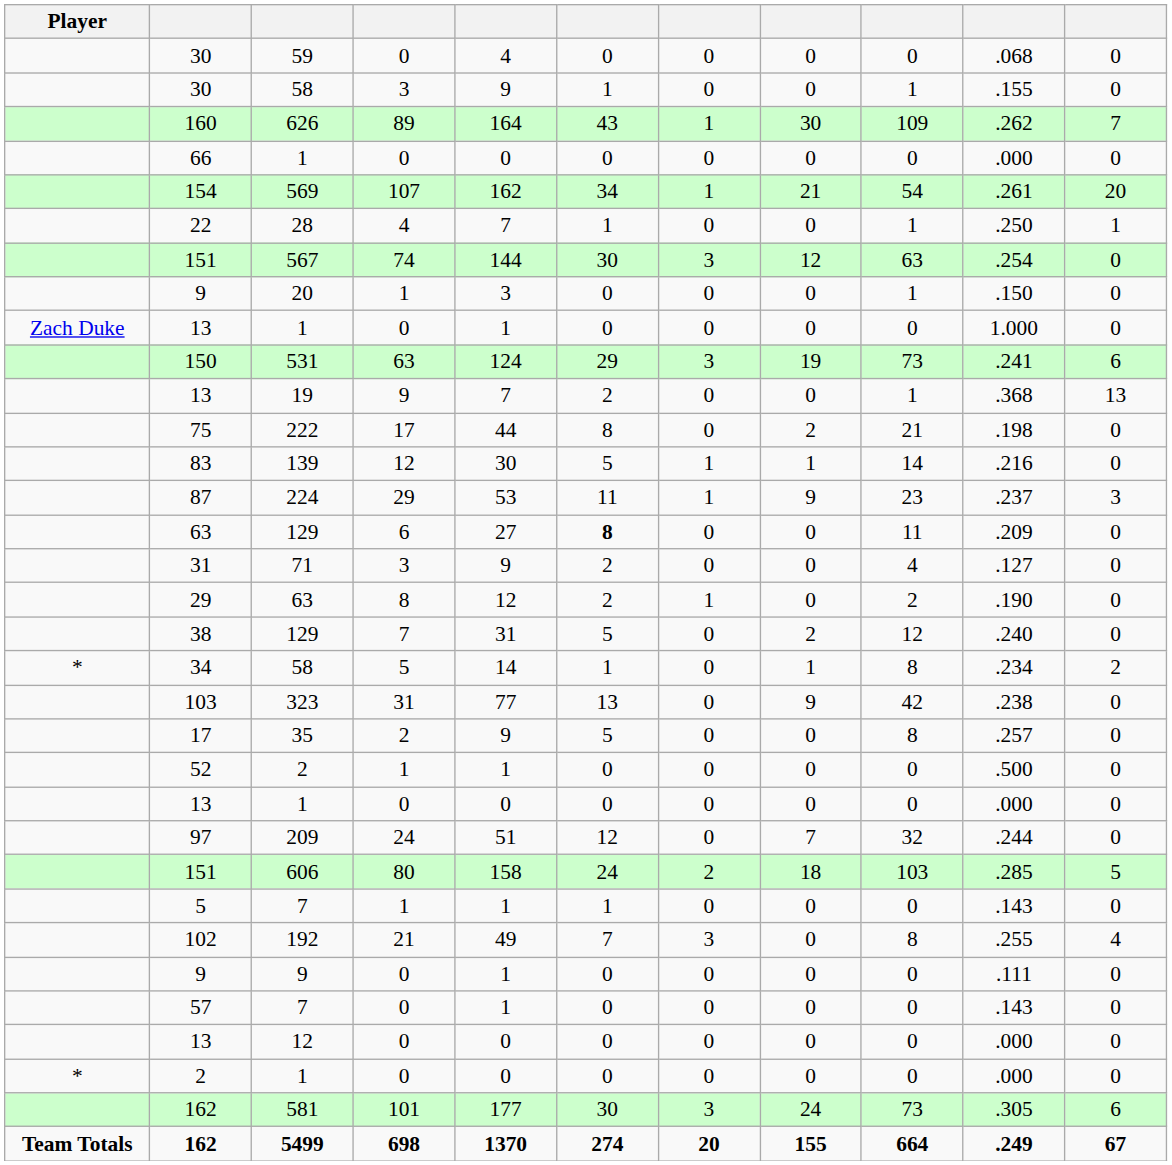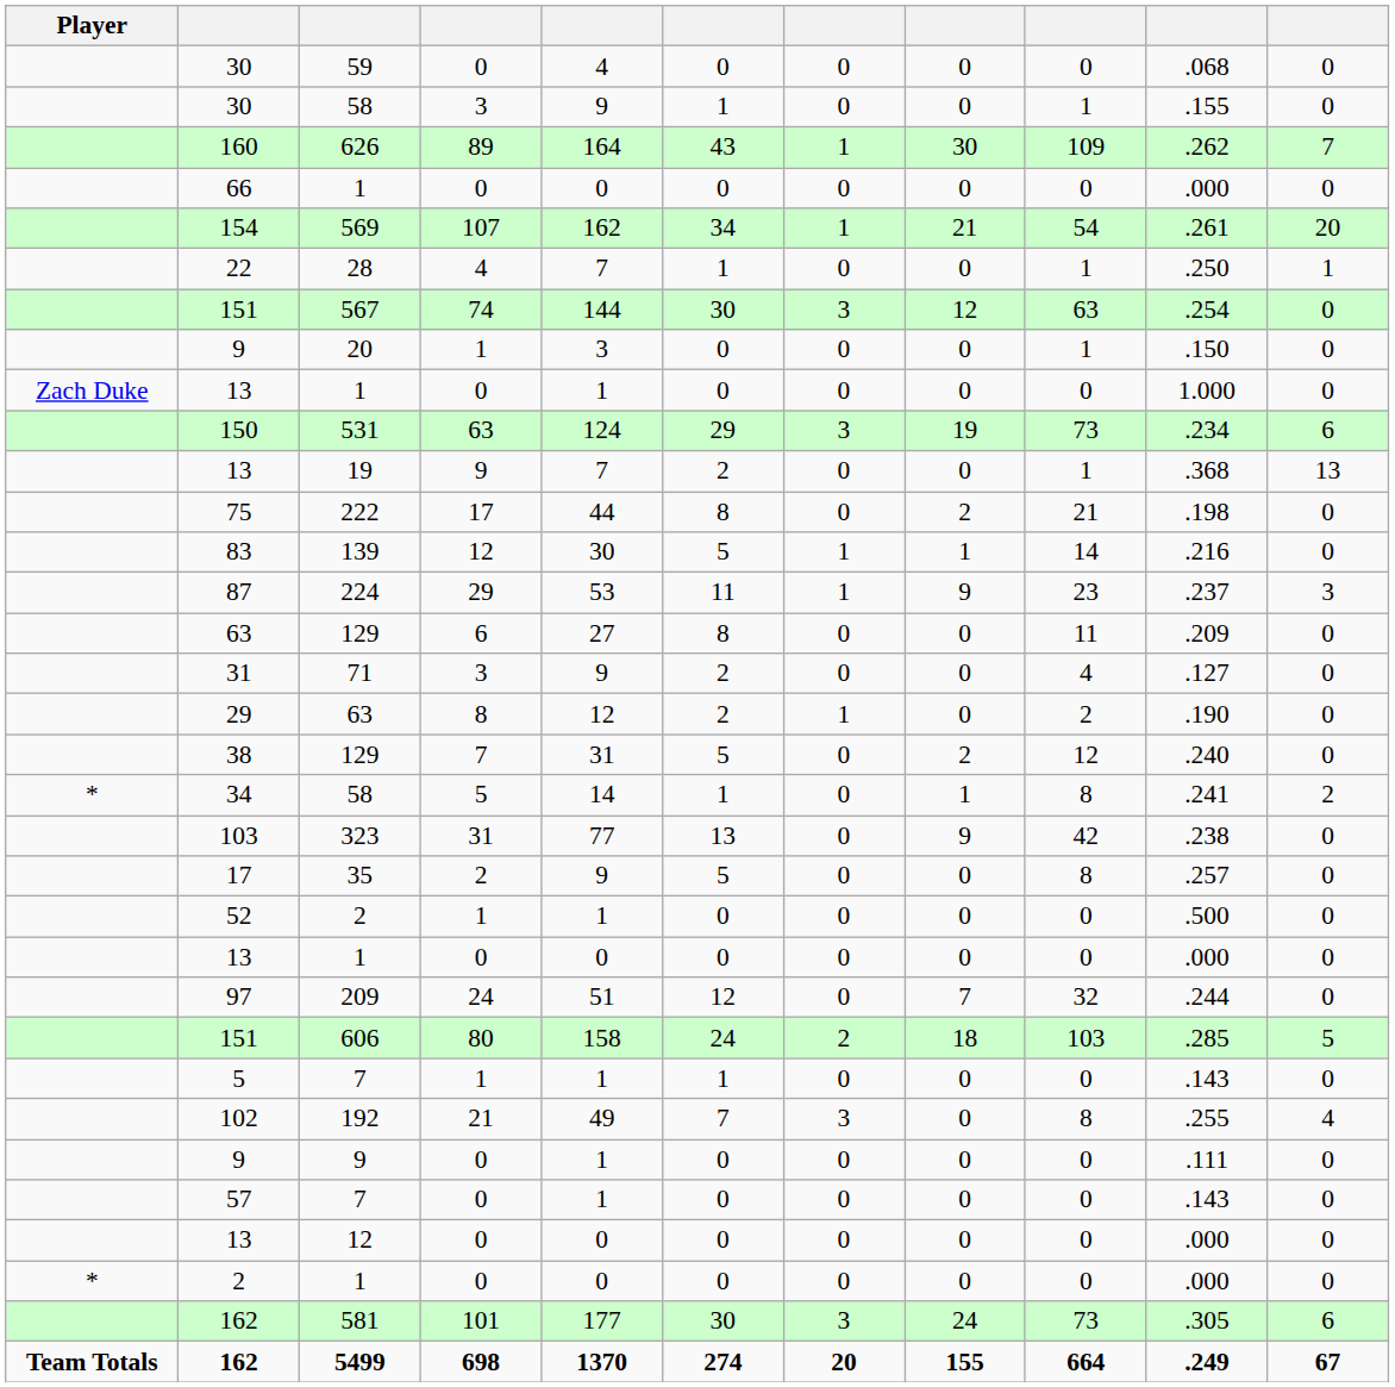531 | column 10: .241 -> .234
63 / 129 | column 6: bold -> normal
34 / 58 | column 10: .234 -> .241
